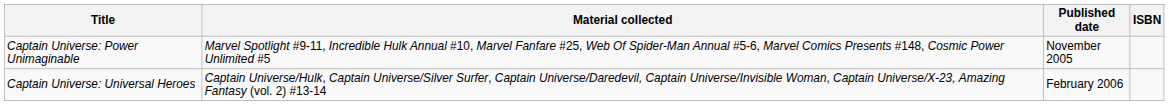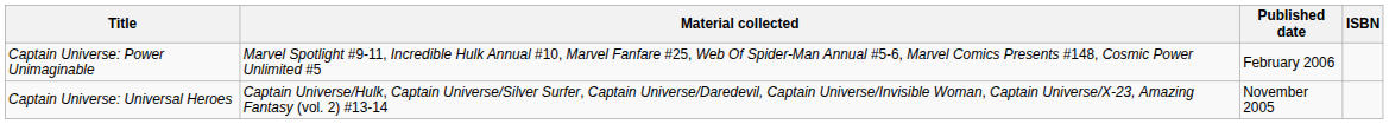Captain Universe: Power Unimaginable | Published date: November 2005 -> February 2006
Captain Universe: Universal Heroes | Published date: February 2006 -> November 2005
